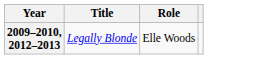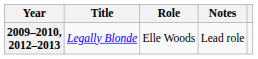+ column: Notes | Lead role
